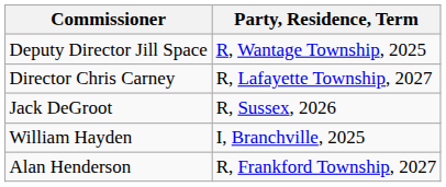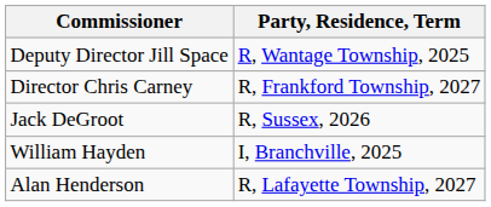Director Chris Carney | Party, Residence, Term: R, Lafayette Township, 2027 -> R, Frankford Township, 2027
Alan Henderson | Party, Residence, Term: R, Frankford Township, 2027 -> R, Lafayette Township, 2027
